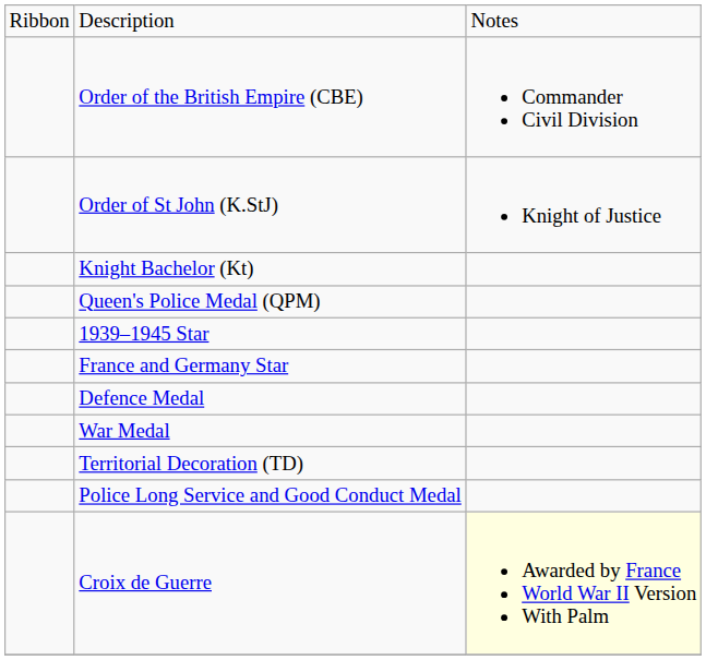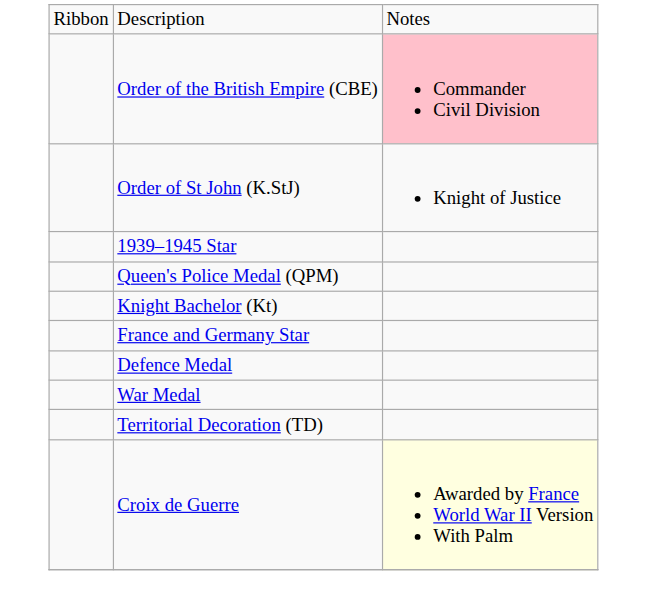Order of the British Empire (CBE) | column 3: no background -> pink background
rows swapped: Knight Bachelor (Kt) <-> 1939–1945 Star
- row: Police Long Service and Good Conduct Medal
